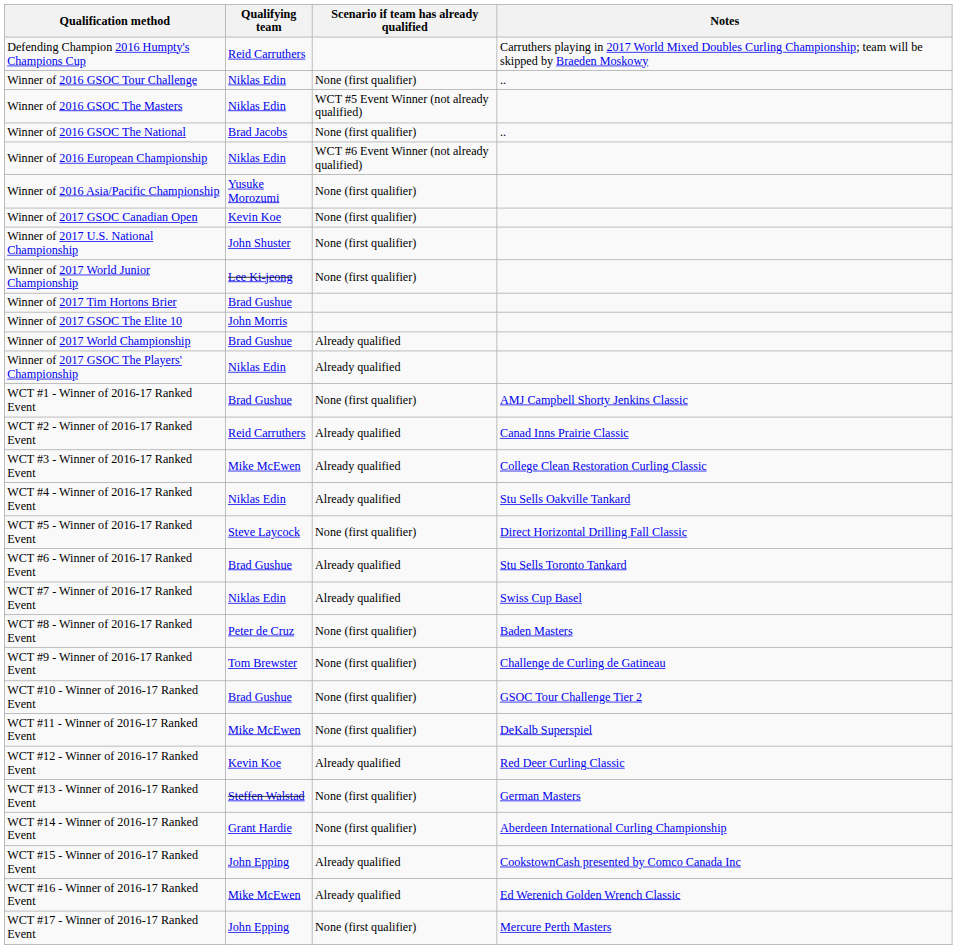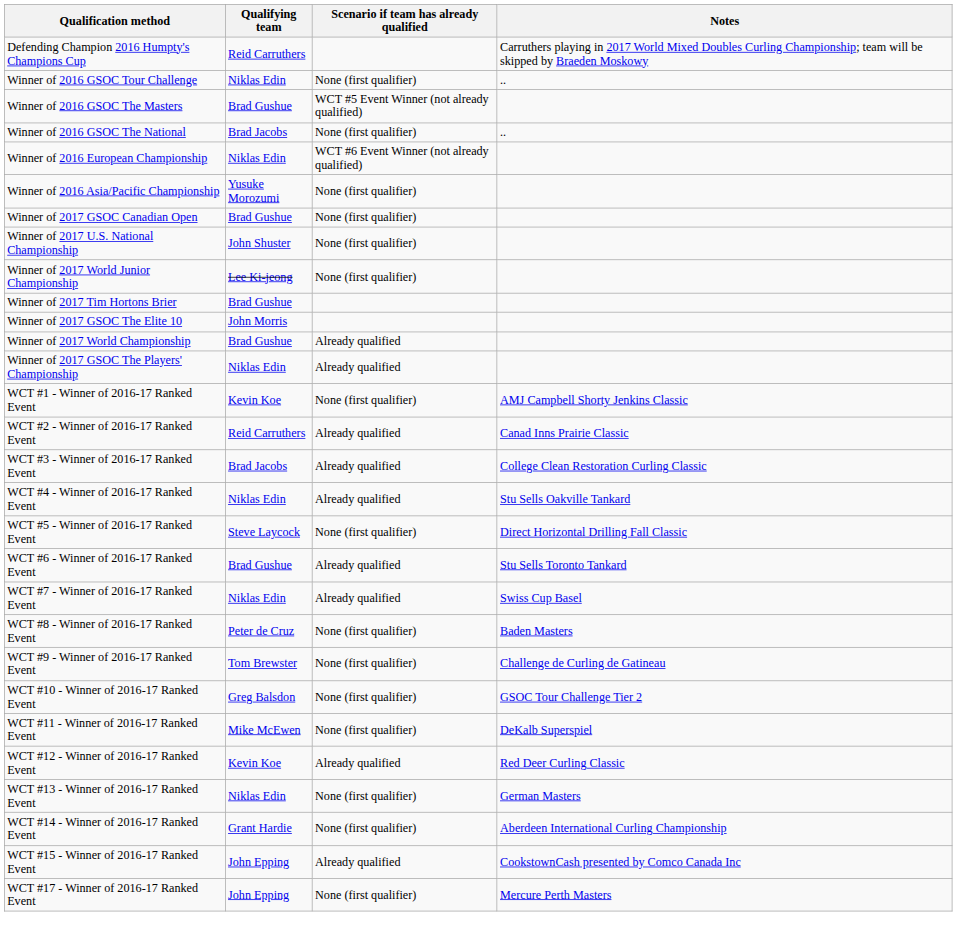Winner of 2016 GSOC The Masters | Qualifying team: Niklas Edin -> Brad Gushue
Winner of 2017 GSOC Canadian Open | Qualifying team: Kevin Koe -> Brad Gushue
WCT #1 - Winner of 2016-17 Ranked Event | Qualifying team: Brad Gushue -> Kevin Koe
WCT #3 - Winner of 2016-17 Ranked Event | Qualifying team: Mike McEwen -> Brad Jacobs
WCT #10 - Winner of 2016-17 Ranked Event | Qualifying team: Brad Gushue -> Greg Balsdon
WCT #13 - Winner of 2016-17 Ranked Event | Qualifying team: Steffen Walstad -> Niklas Edin
- row: WCT #16 - Winner of 2016-17 Ranked Event | Mike McEwen | Already qualified | Ed Werenich Golden Wrench Classic
